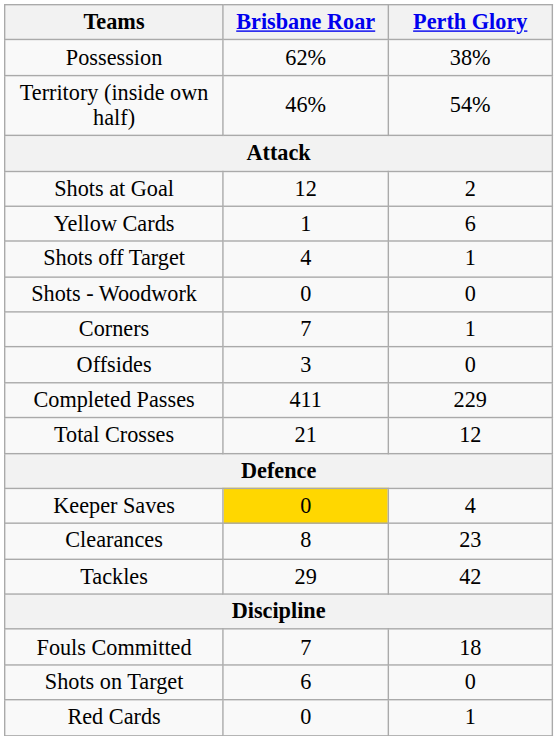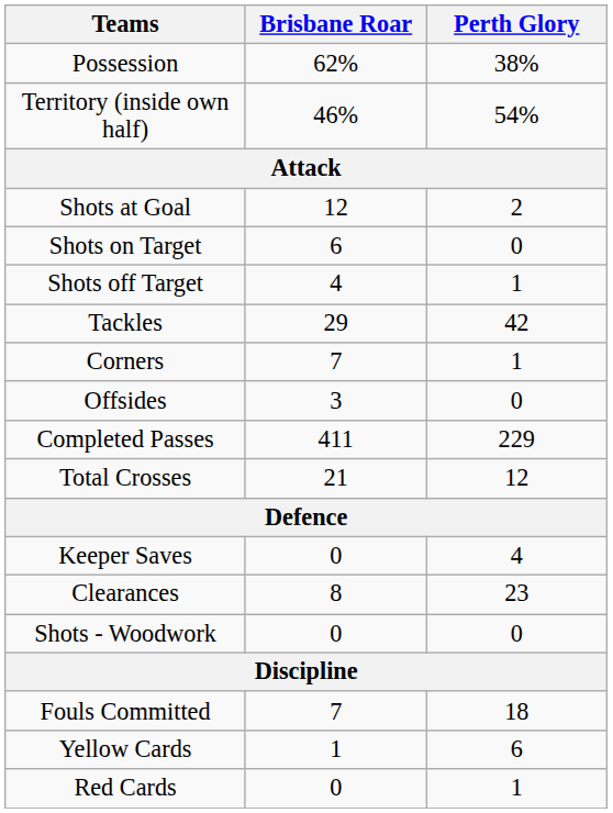rows swapped: Shots on Target <-> Yellow Cards
rows swapped: Shots - Woodwork <-> Tackles
Keeper Saves | Brisbane Roar: gold background -> no background
